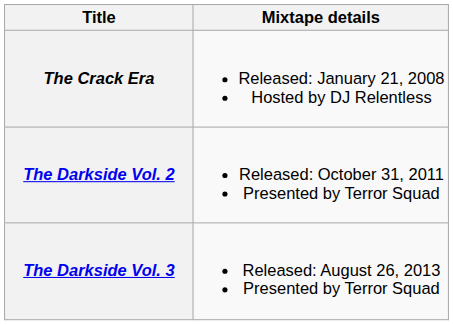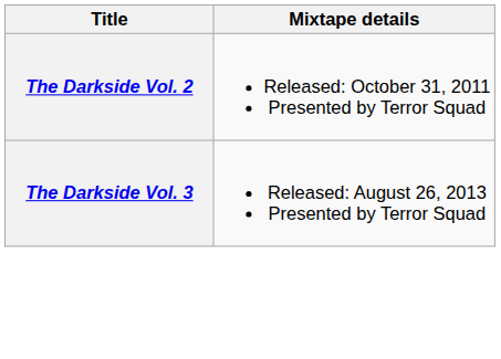- row: The Crack Era | Released: January 21, 2008 Hosted by DJ Relentless
